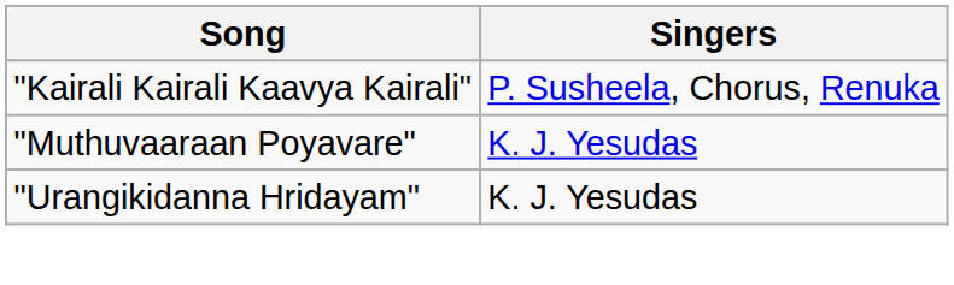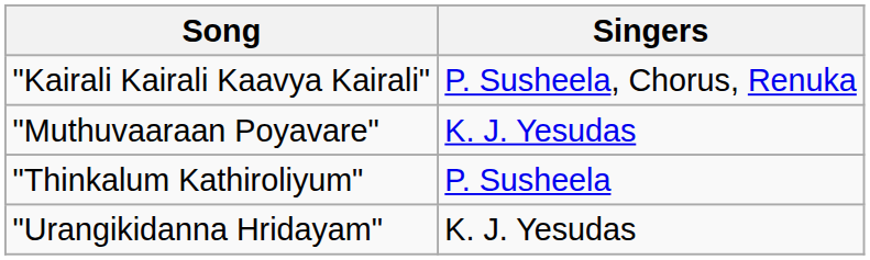+ row: "Thinkalum Kathiroliyum" | P. Susheela
